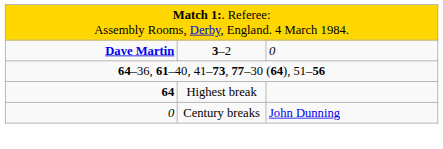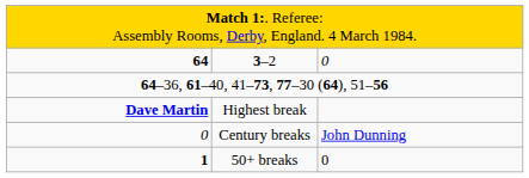3–2 | column 1: Dave Martin -> 64
Highest break | column 1: 64 -> Dave Martin
+ row: 1 | 50+ breaks | 0
